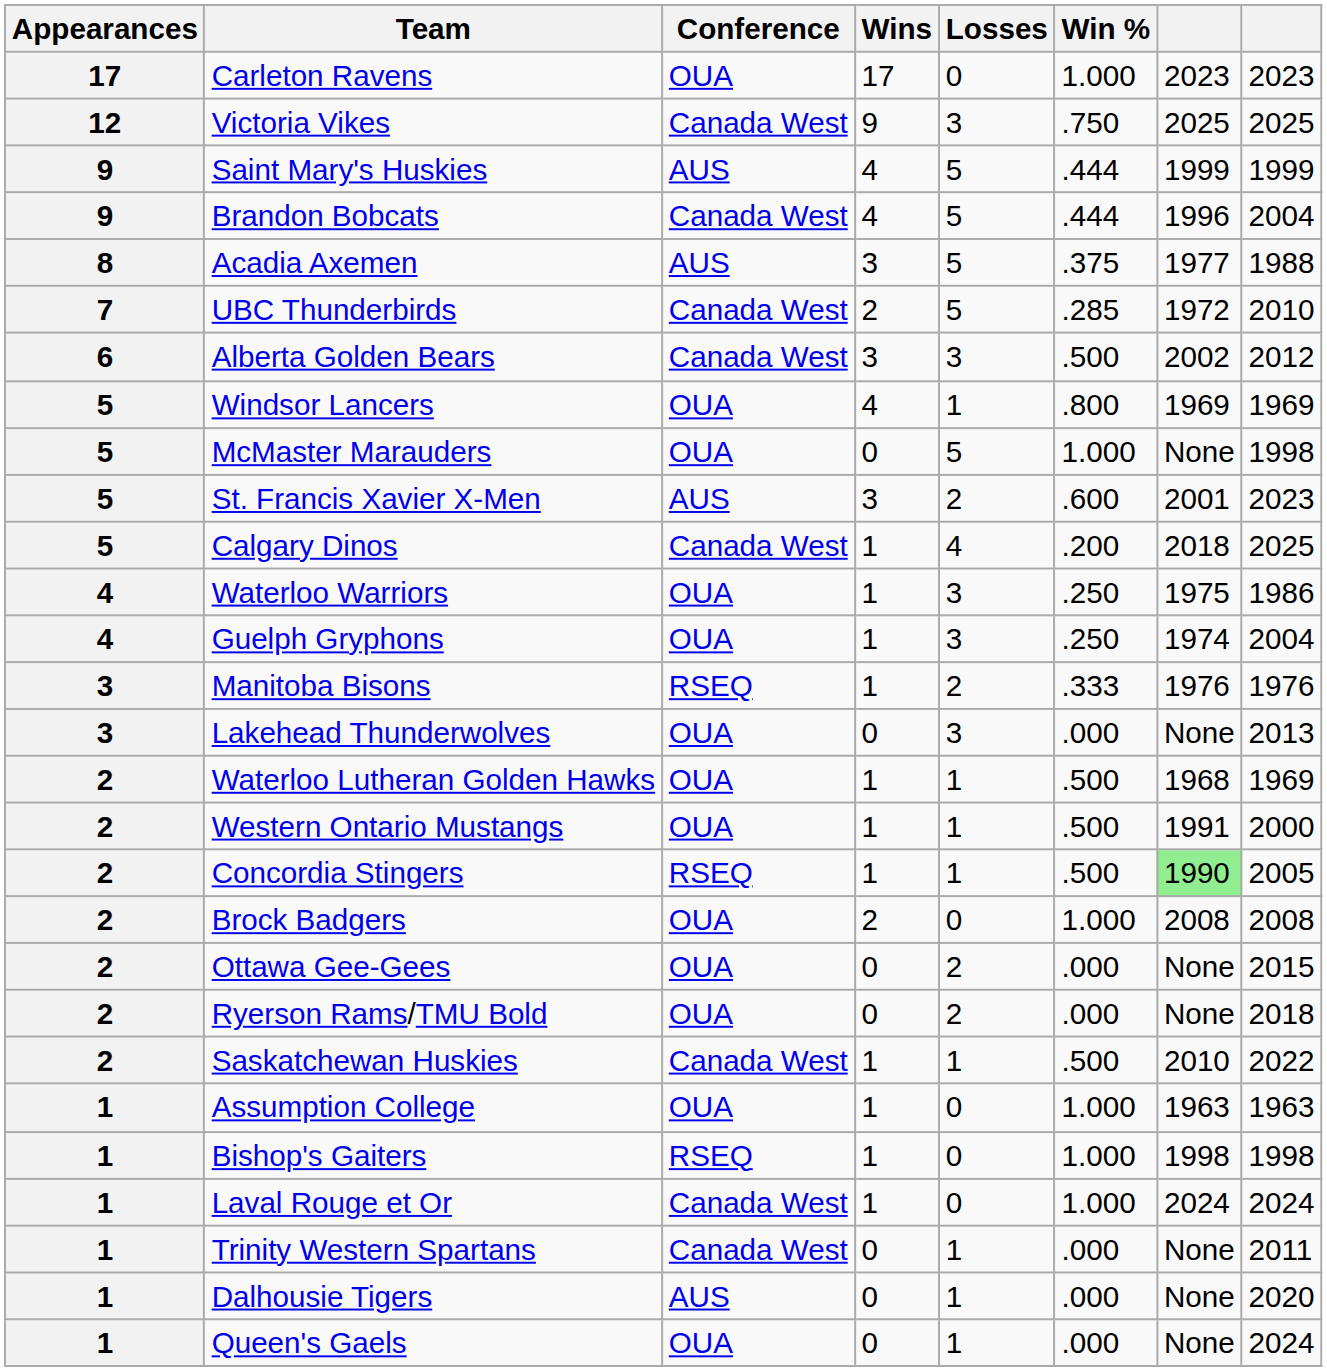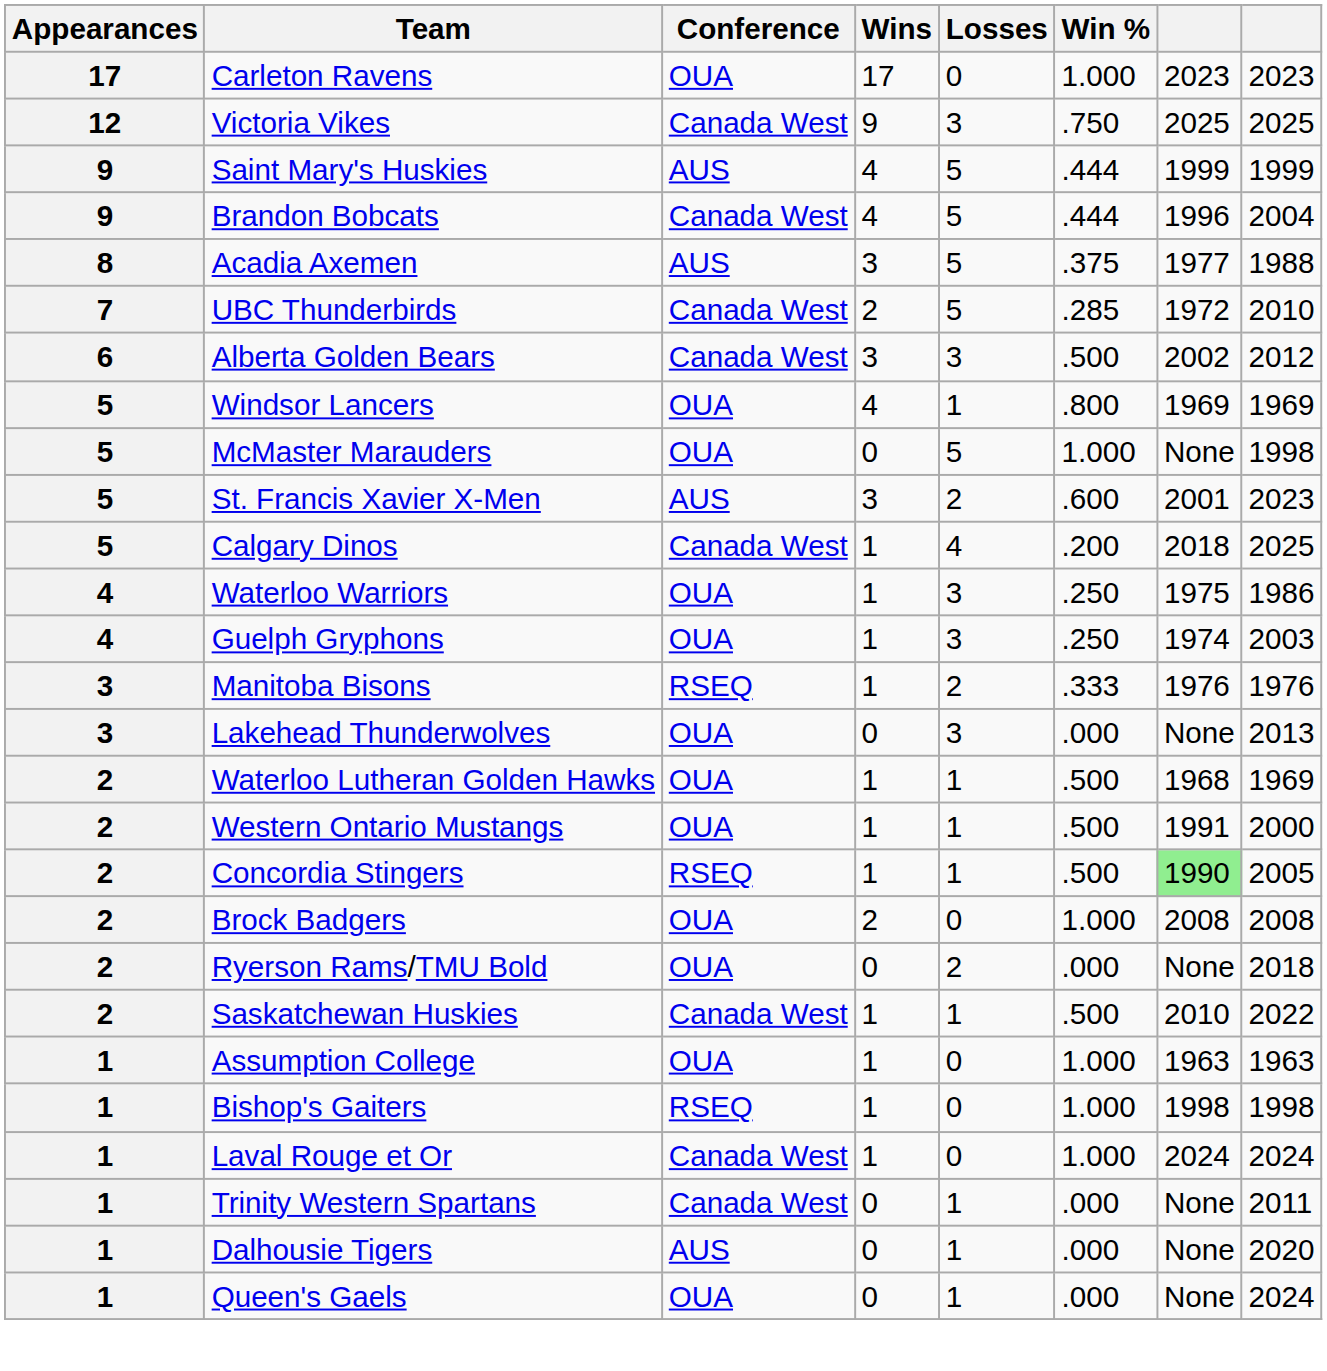Guelph Gryphons | column 8: 2004 -> 2003
- row: 2 | Ottawa Gee-Gees | OUA | 0 | 2 | .000 | None | 2015
